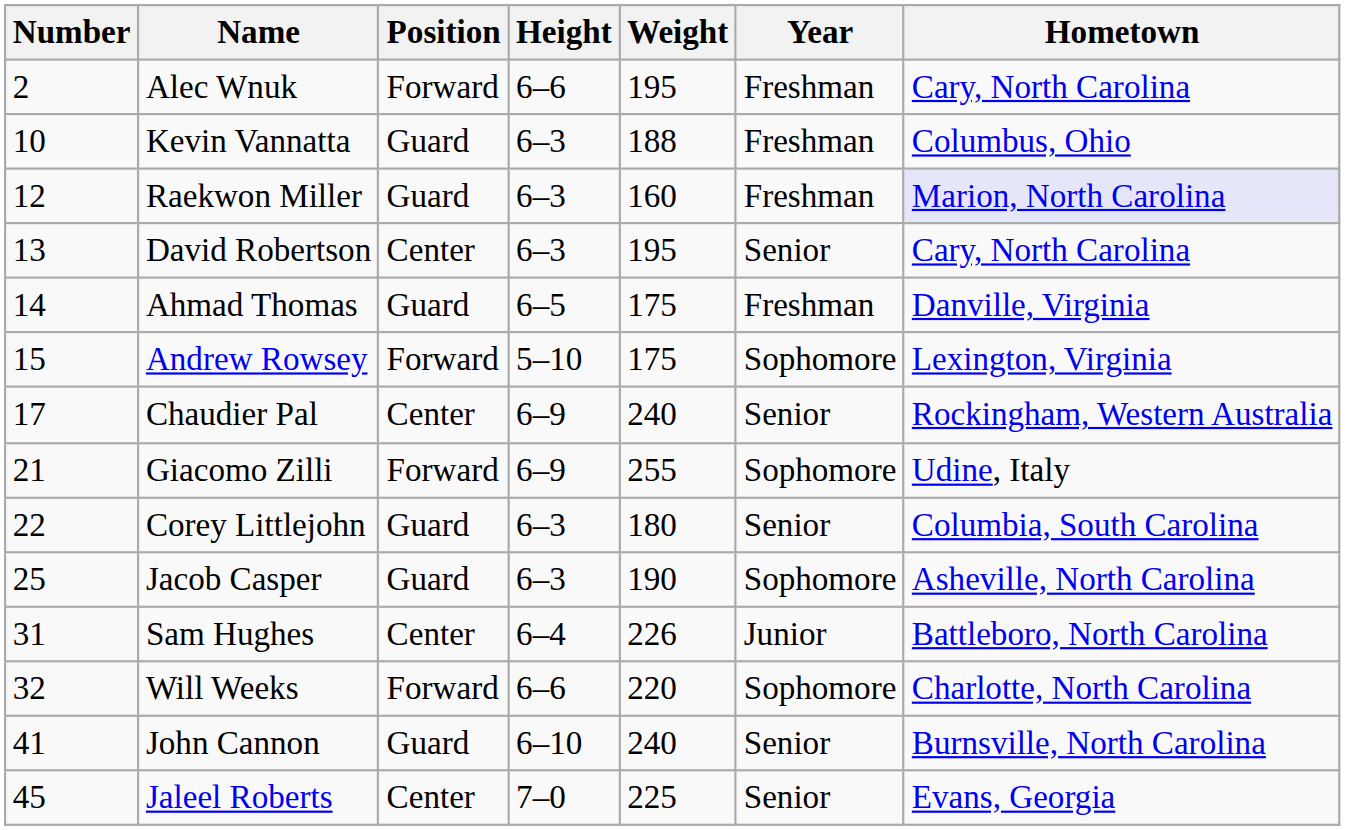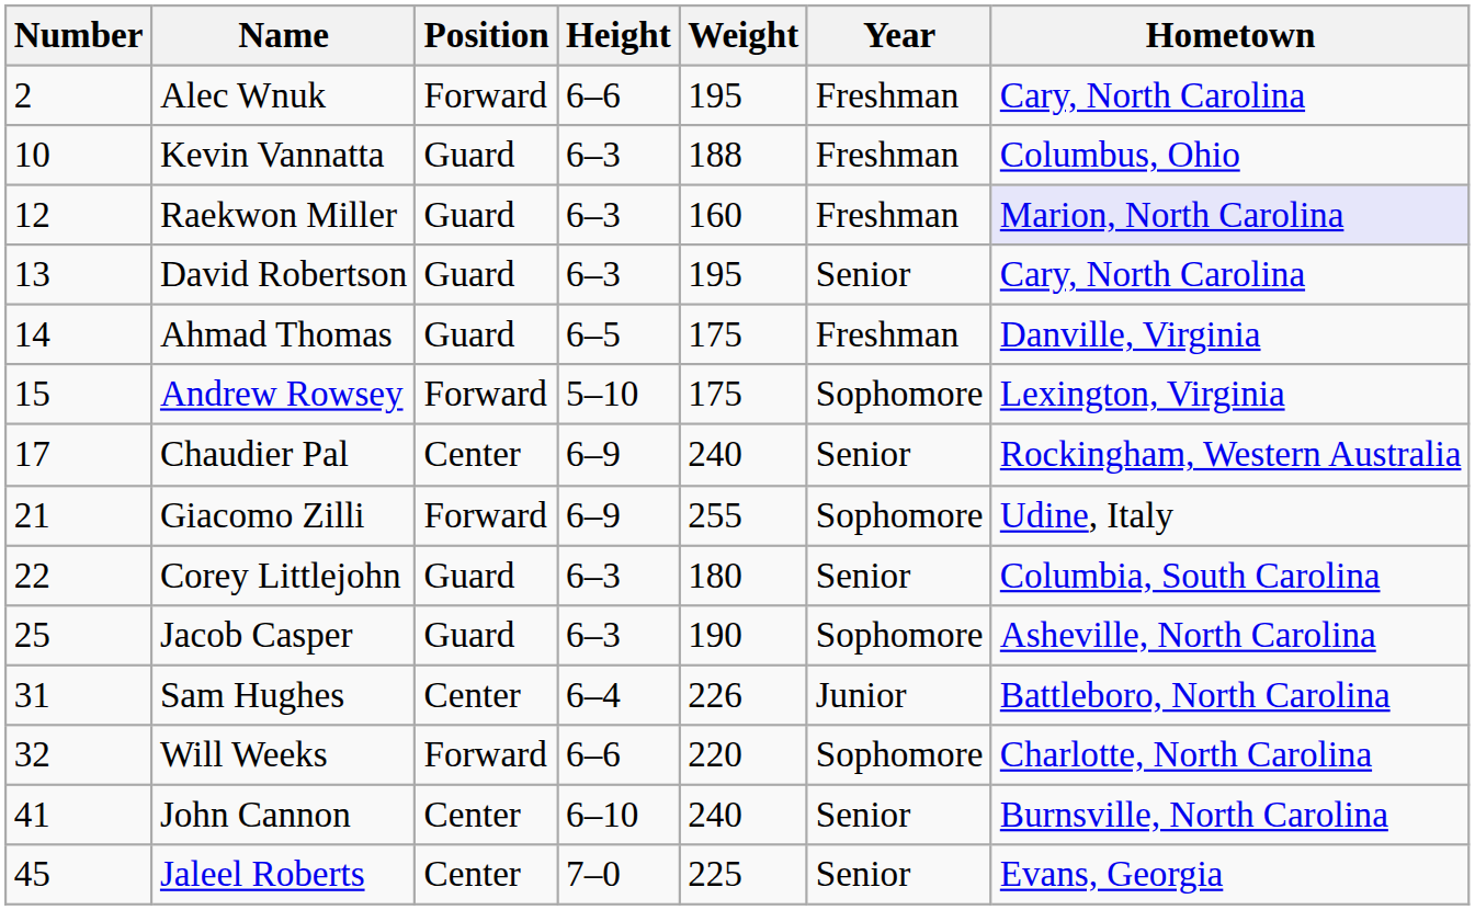David Robertson | Position: Center -> Guard
John Cannon | Position: Guard -> Center
